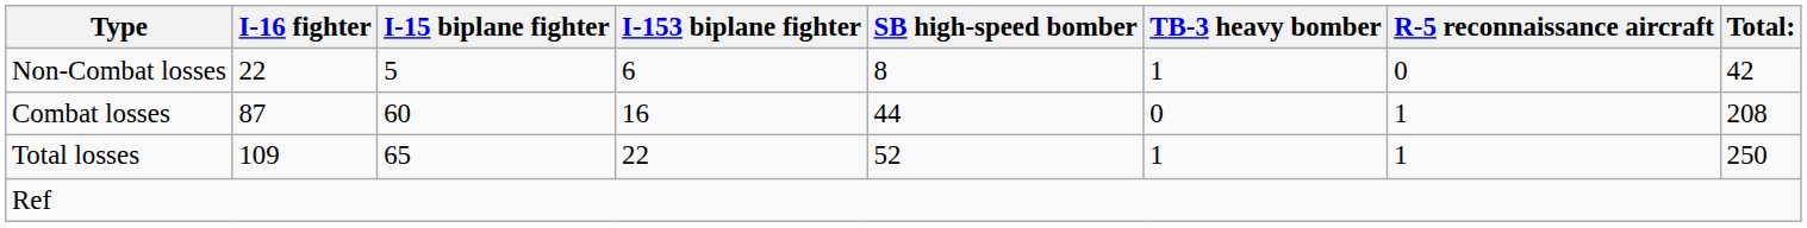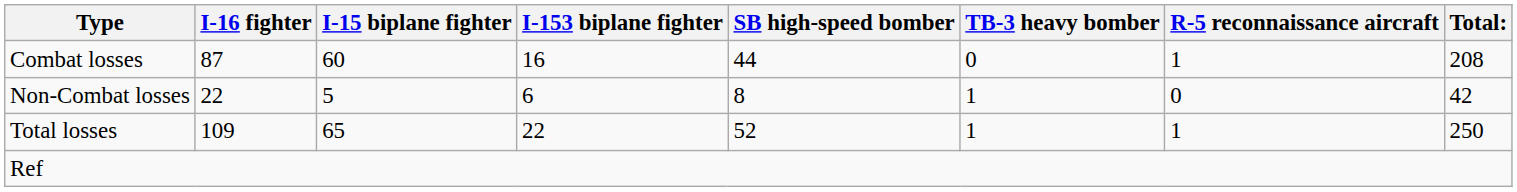rows swapped: Combat losses <-> Non-Combat losses
